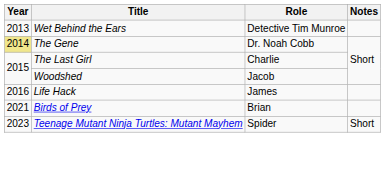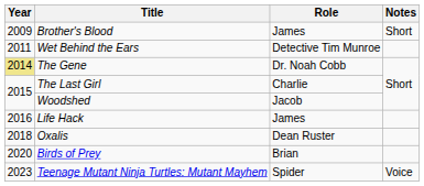+ row: 2009 | Brother's Blood | James | Short
Wet Behind the Ears | Year: 2013 -> 2011
+ row: 2018 | Oxalis | Dean Ruster
Birds of Prey | Year: 2021 -> 2020
Teenage Mutant Ninja Turtles: Mutant Mayhem | Notes: Short -> Voice
